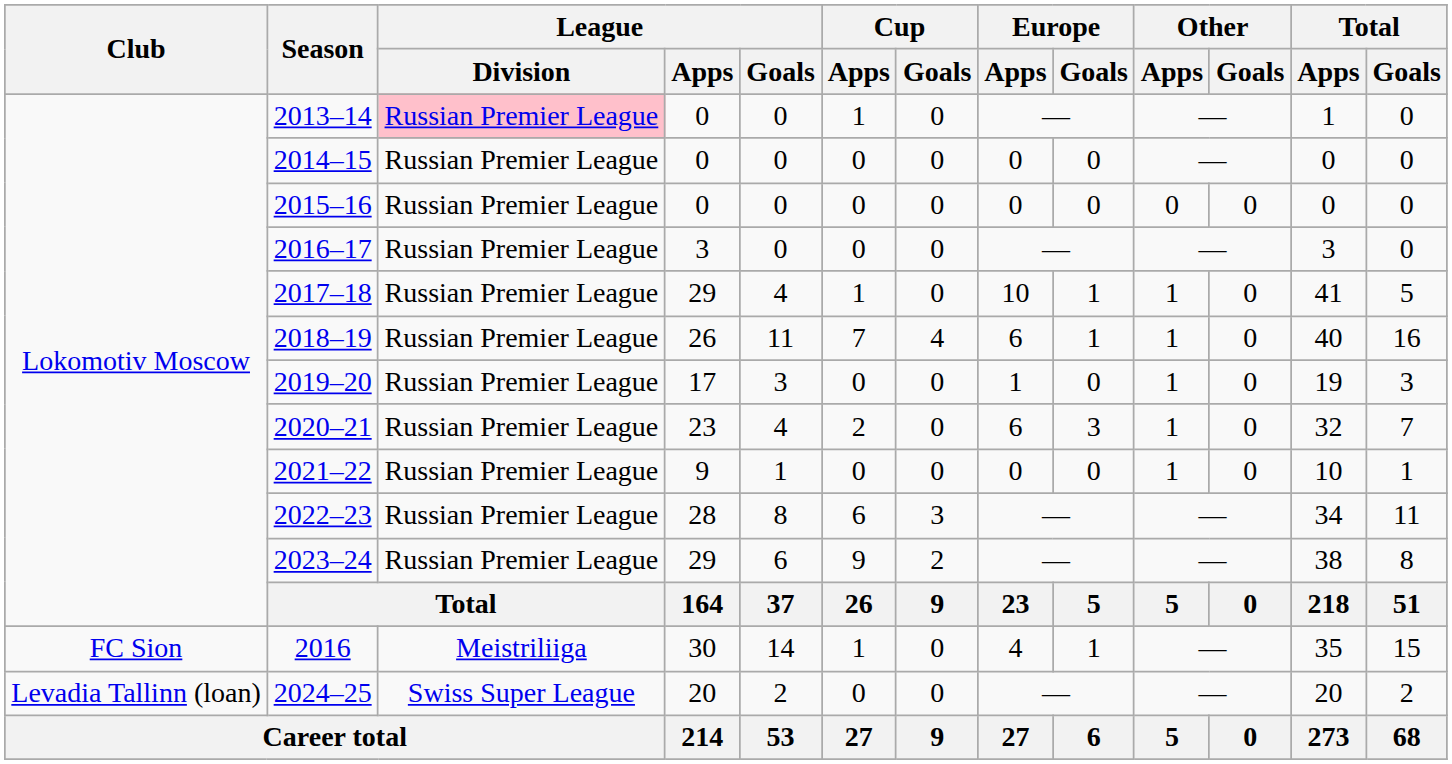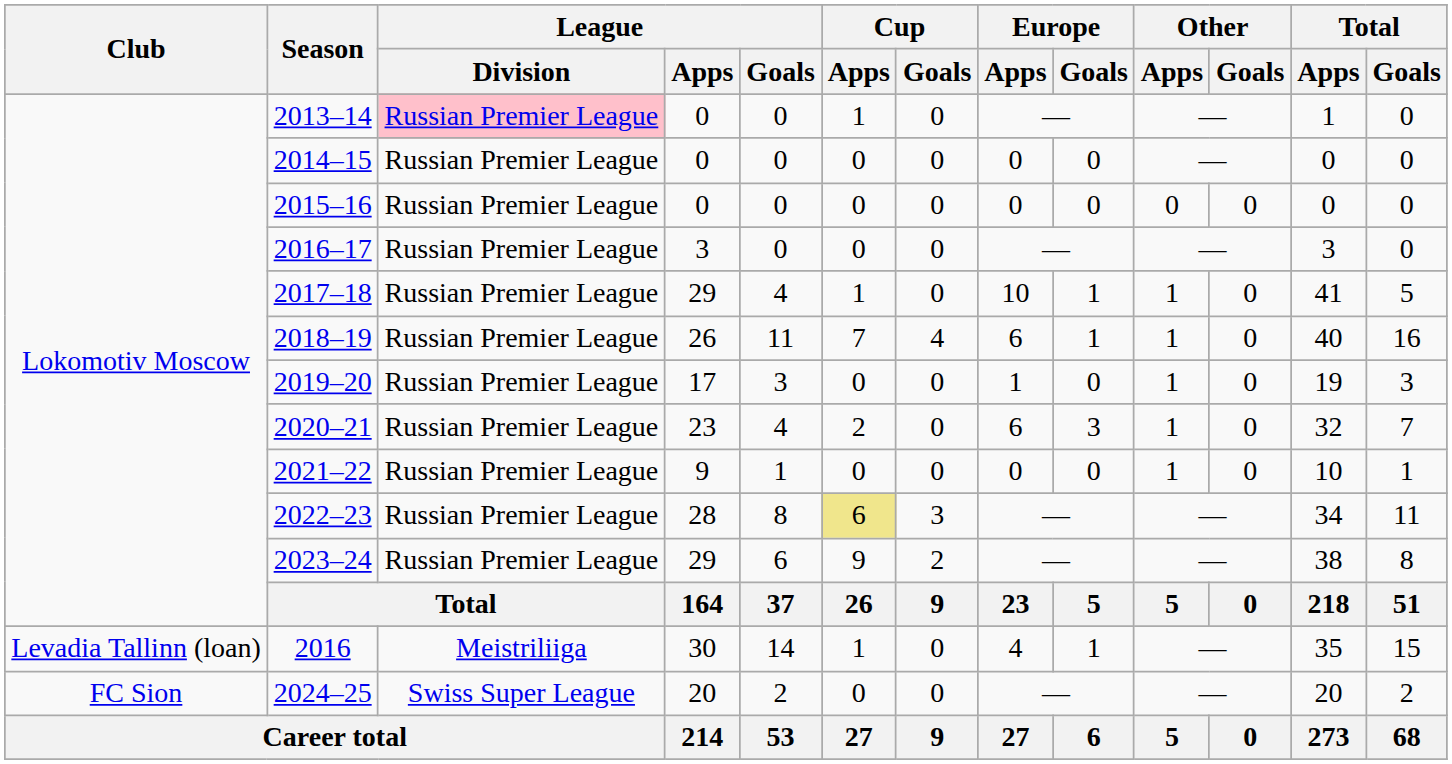2022–23 | Cup / Apps: no background -> khaki background
2016 | Club: FC Sion -> Levadia Tallinn (loan)
2024–25 | Club: Levadia Tallinn (loan) -> FC Sion
